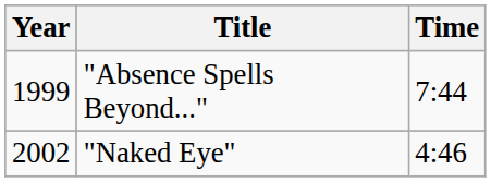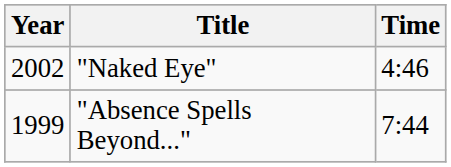rows swapped: "Absence Spells Beyond..." <-> "Naked Eye"
